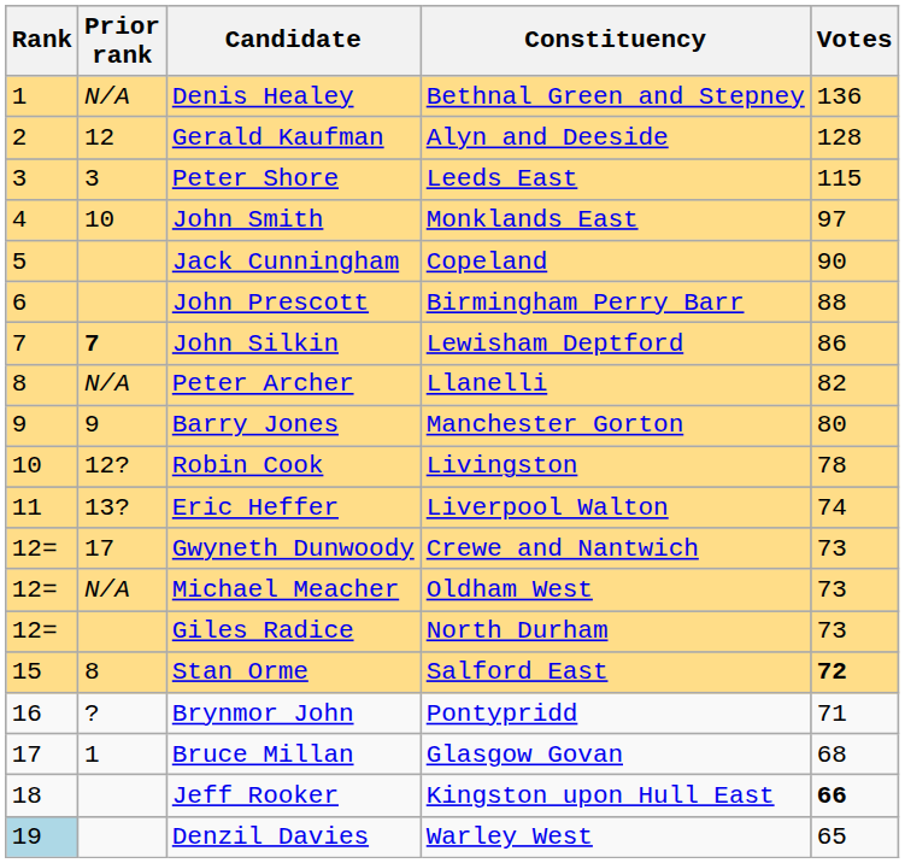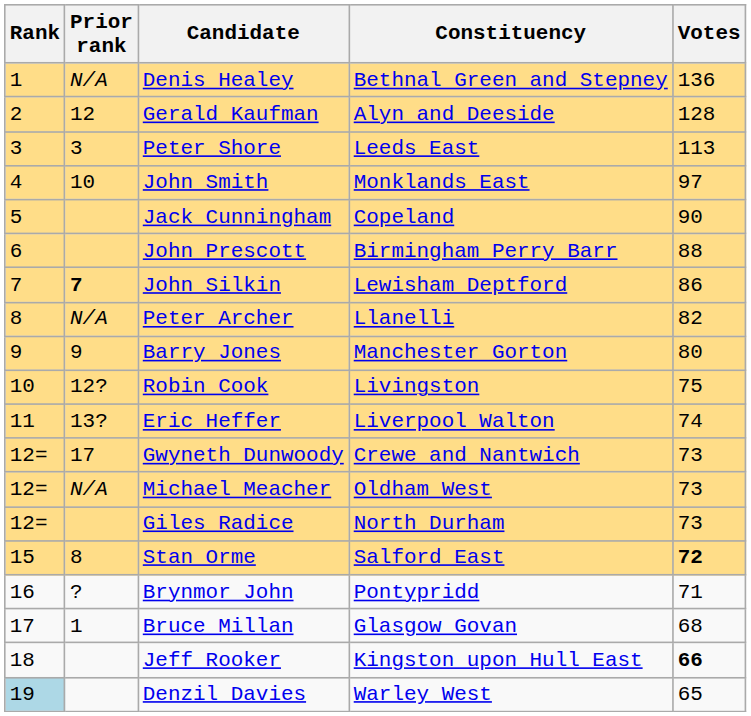Peter Shore | Votes: 115 -> 113
Robin Cook | Votes: 78 -> 75
